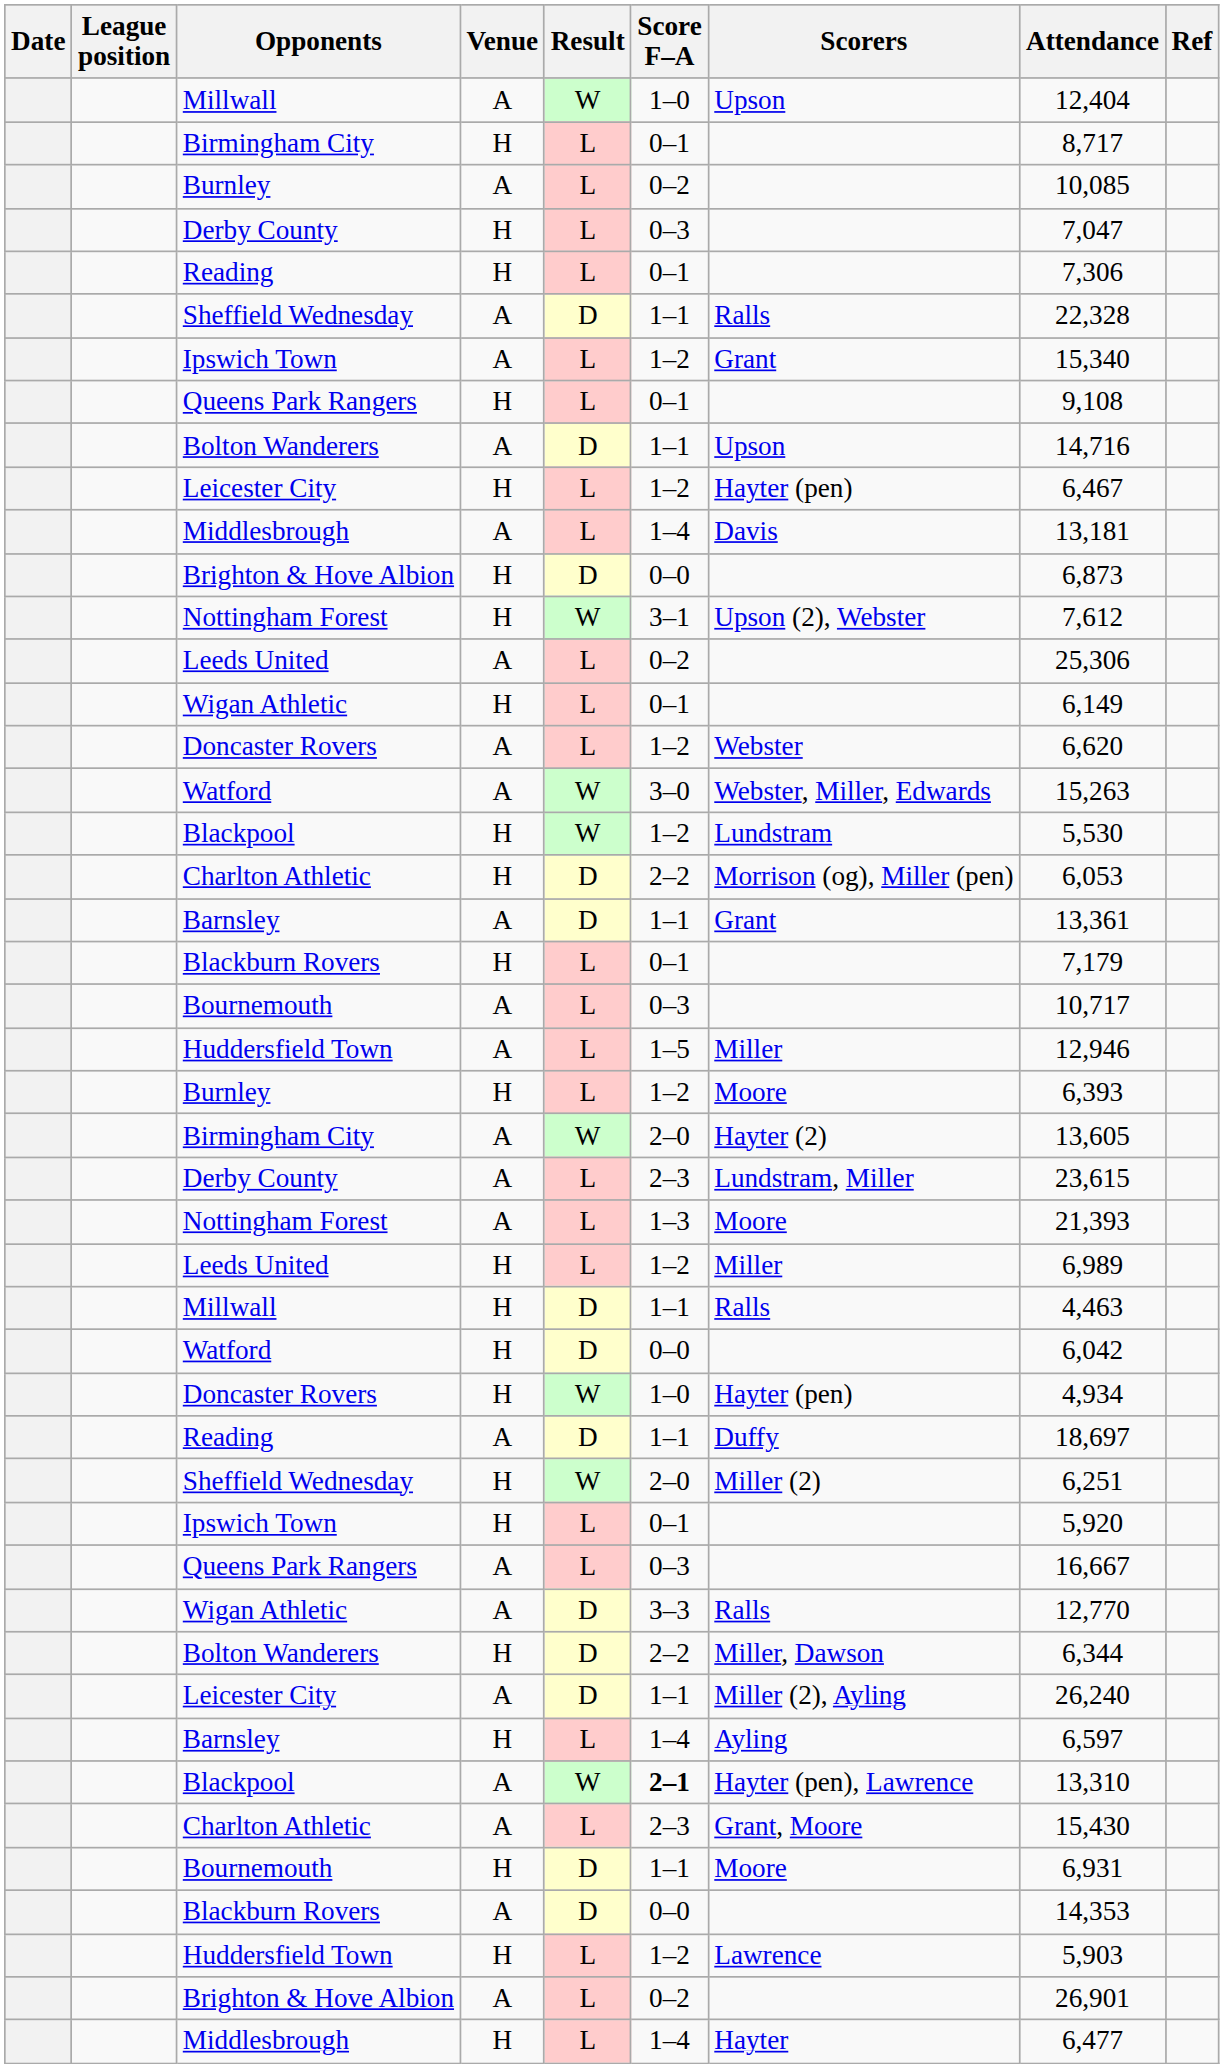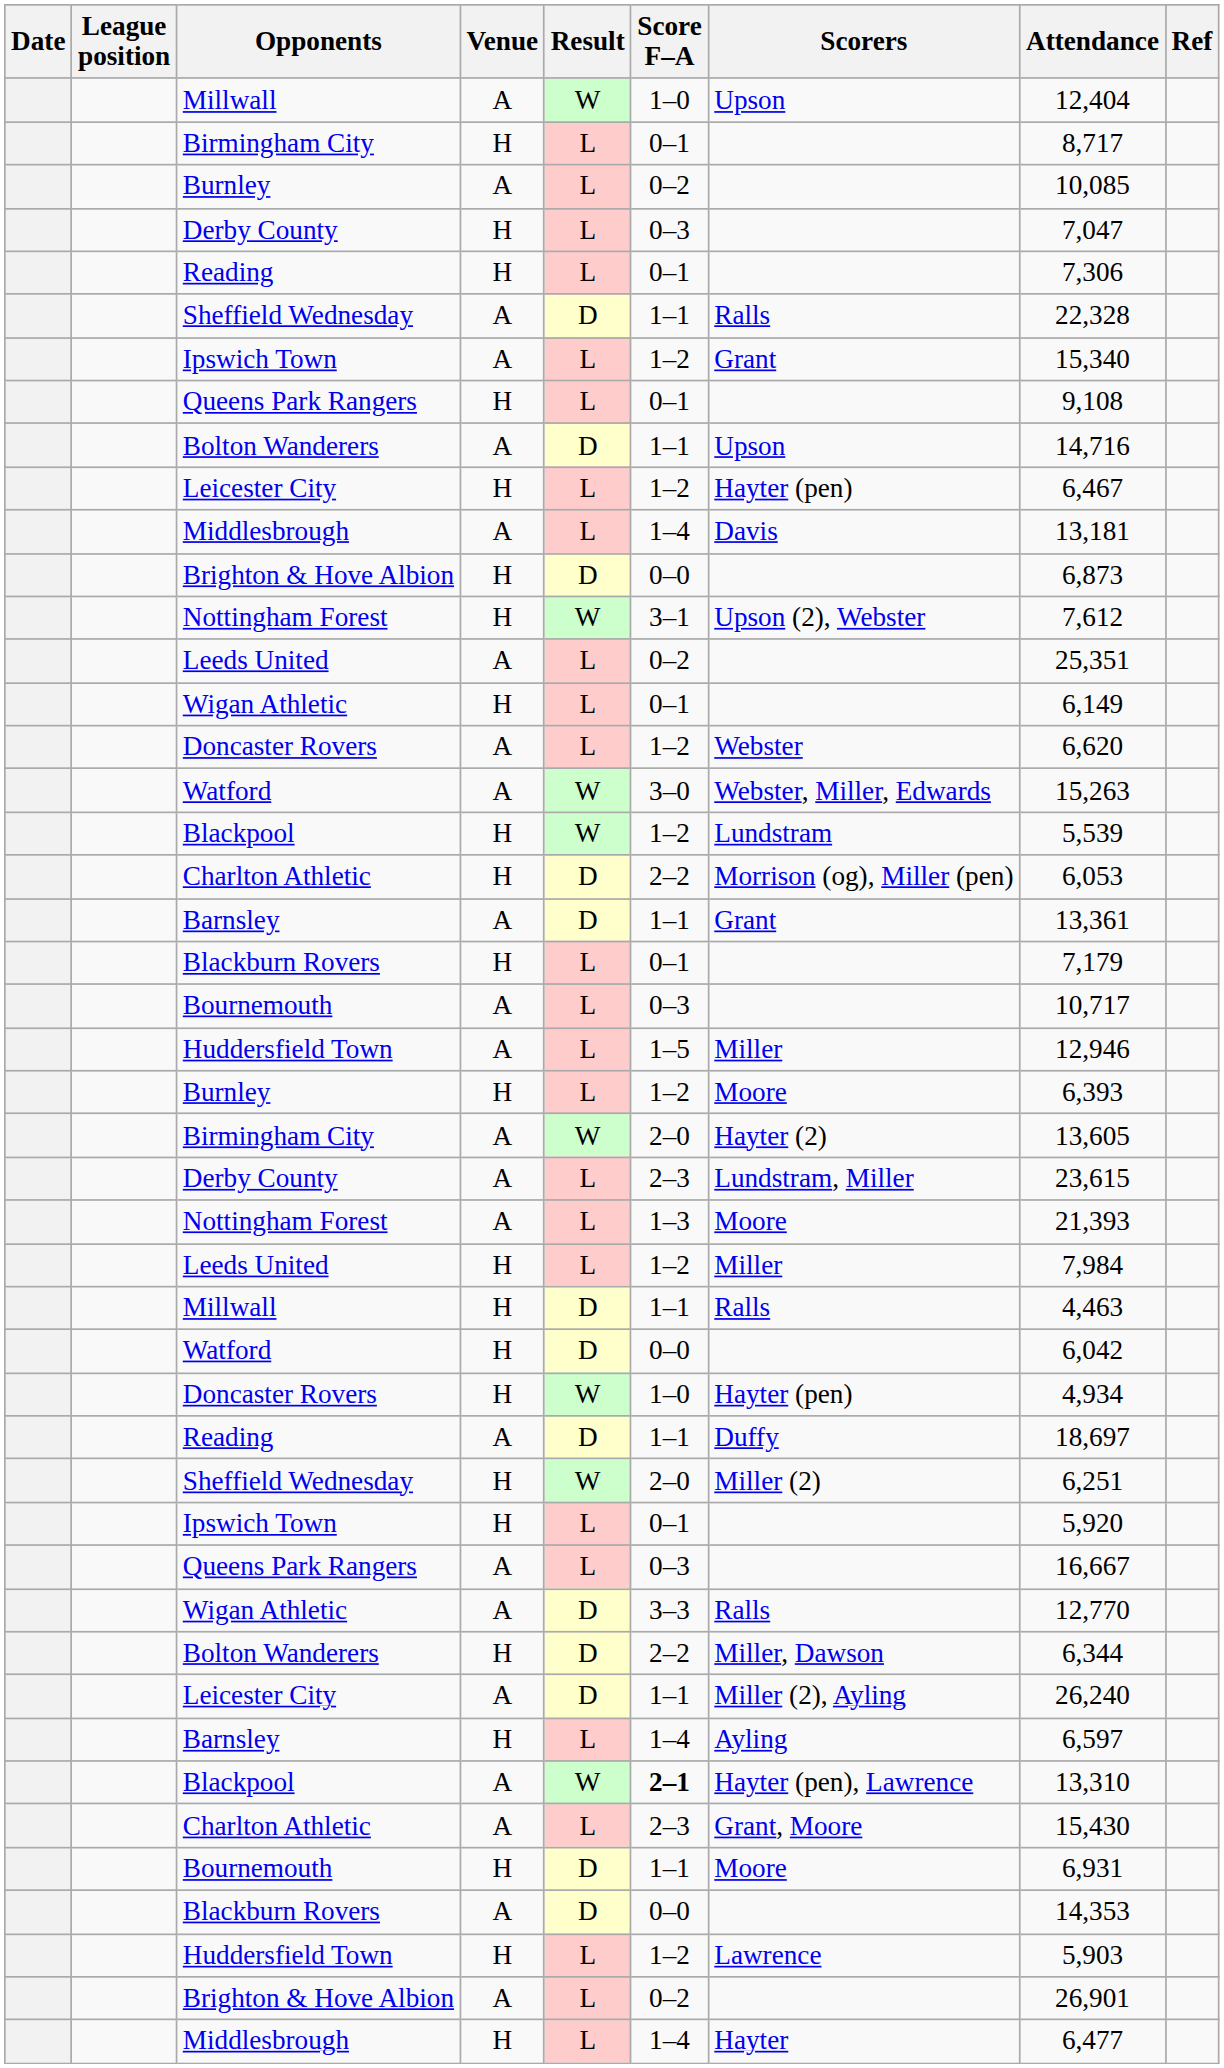Leeds United / A | Attendance: 25,306 -> 25,351
Blackpool / H | Attendance: 5,530 -> 5,539
Leeds United / H | Attendance: 6,989 -> 7,984
